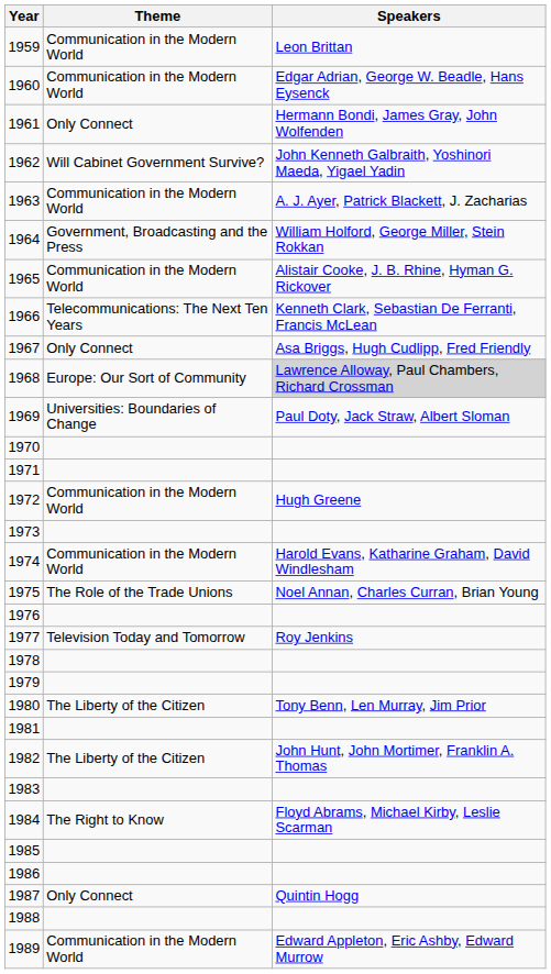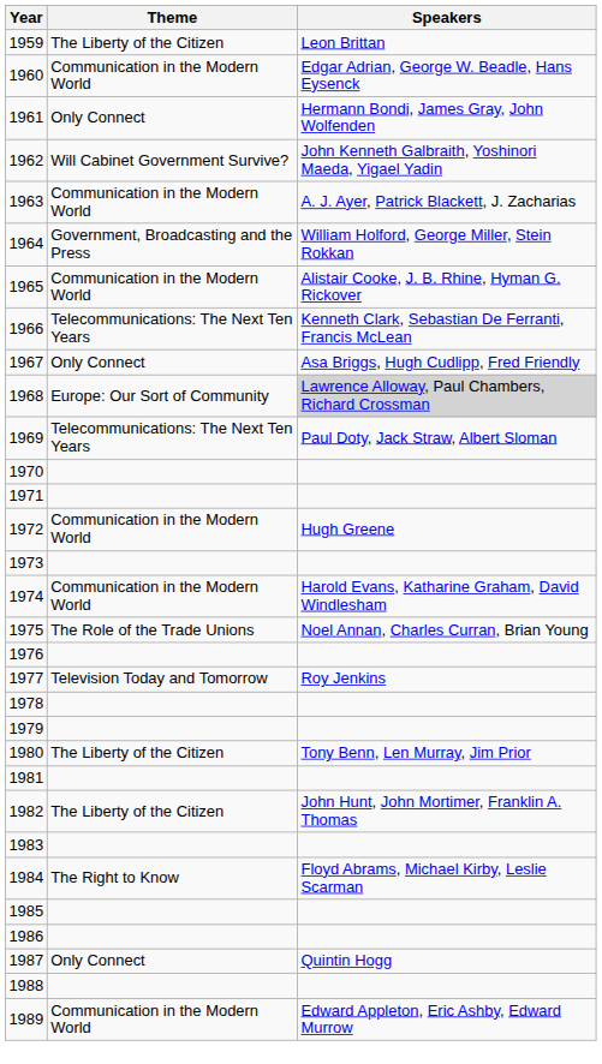1959 | Theme: Communication in the Modern World -> The Liberty of the Citizen
1969 | Theme: Universities: Boundaries of Change -> Telecommunications: The Next Ten Years
